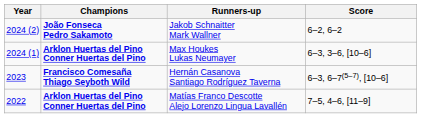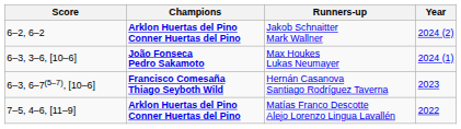columns swapped: Year <-> Score
Jakob Schnaitter Mark Wallner | Champions: João Fonseca Pedro Sakamoto -> Arklon Huertas del Pino Conner Huertas del Pino
Max Houkes Lukas Neumayer | Champions: Arklon Huertas del Pino Conner Huertas del Pino -> João Fonseca Pedro Sakamoto
